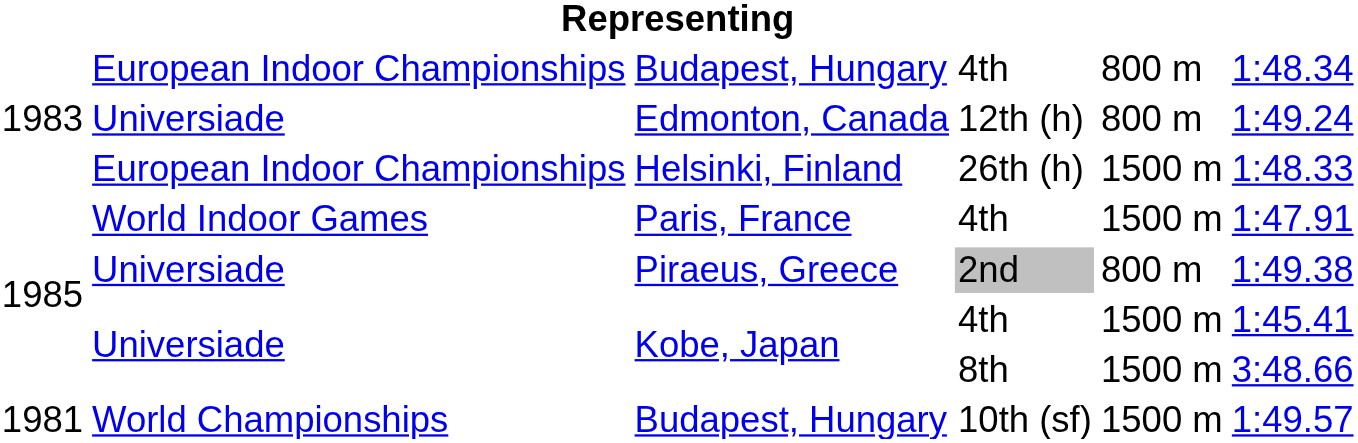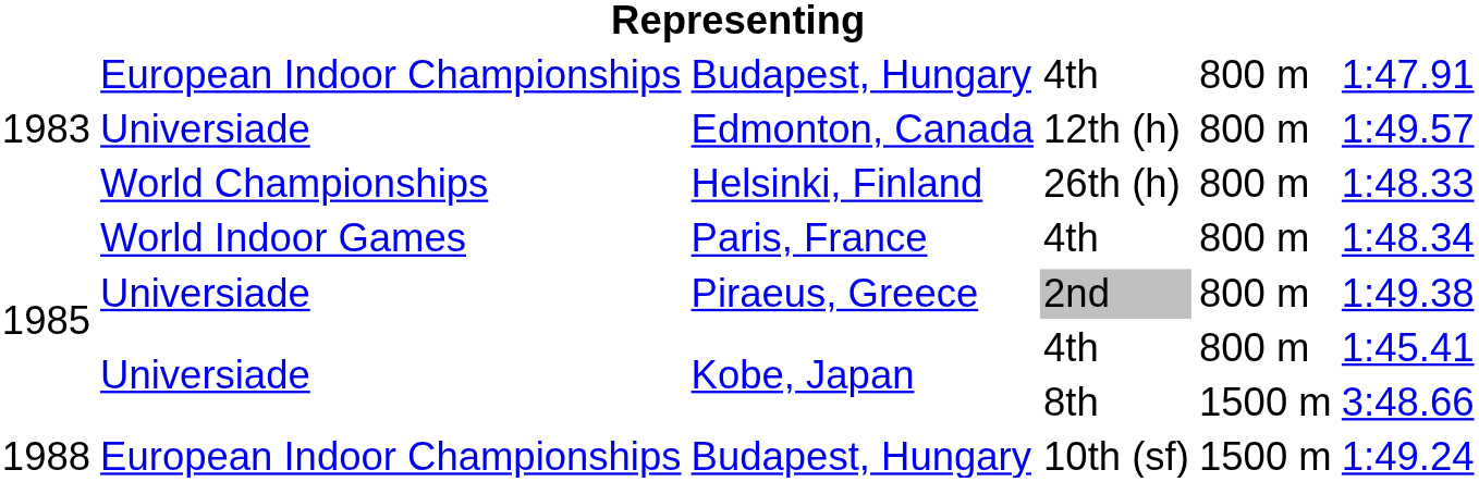Budapest, Hungary / 4th | column 6: 1:48.34 -> 1:47.91
Edmonton, Canada | column 6: 1:49.24 -> 1:49.57
Helsinki, Finland | column 2: European Indoor Championships -> World Championships
Helsinki, Finland | column 5: 1500 m -> 800 m
Paris, France | column 5: 1500 m -> 800 m
Paris, France | column 6: 1:47.91 -> 1:48.34
Kobe, Japan / 4th | column 5: 1500 m -> 800 m
Budapest, Hungary / 10th (sf) | column 1: 1981 -> 1988
Budapest, Hungary / 10th (sf) | column 2: World Championships -> European Indoor Championships
Budapest, Hungary / 10th (sf) | column 6: 1:49.57 -> 1:49.24
